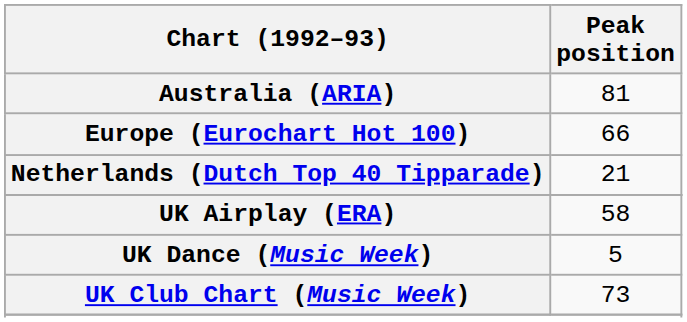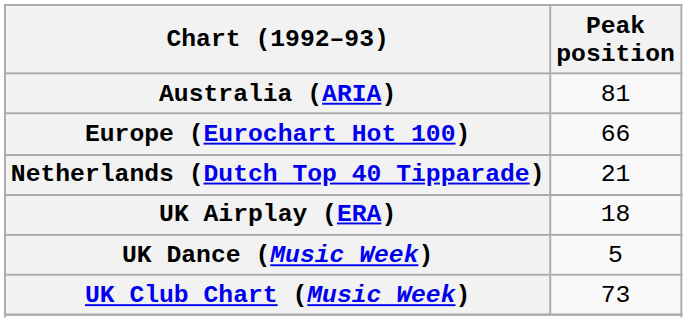UK Airplay (ERA) | Peak position: 58 -> 18
